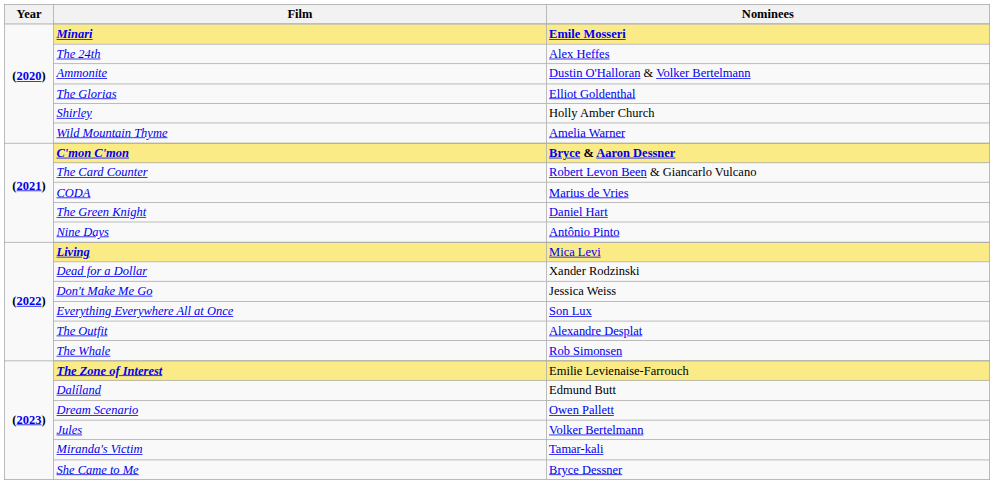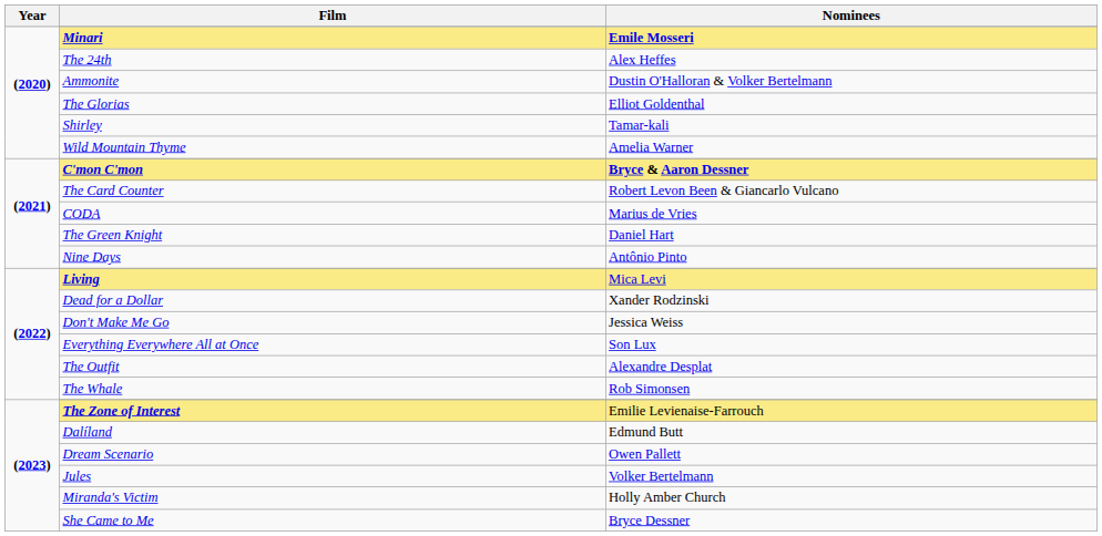Shirley | Nominees: Holly Amber Church -> Tamar-kali
Miranda's Victim | Nominees: Tamar-kali -> Holly Amber Church
